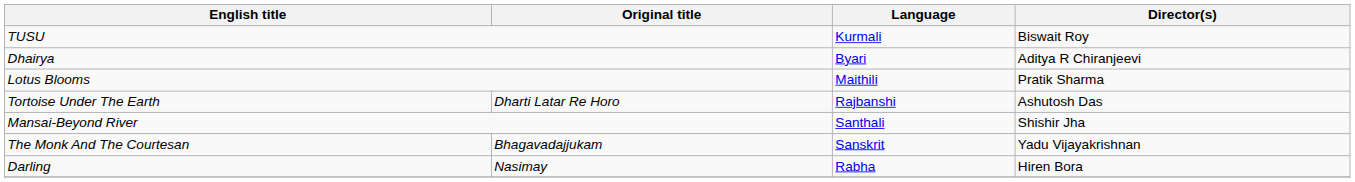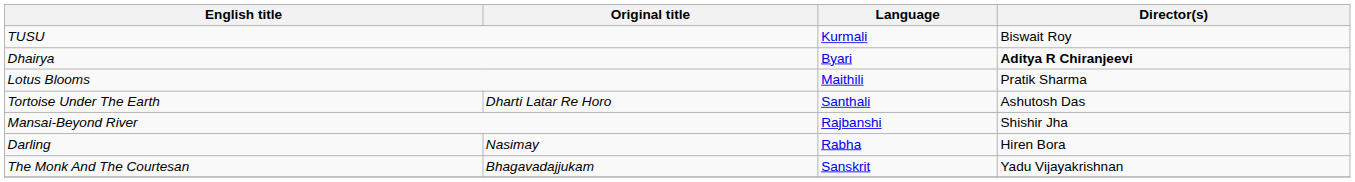Dhairya | Director(s): normal -> bold
Tortoise Under The Earth | Language: Rajbanshi -> Santhali
Mansai-Beyond River | Language: Santhali -> Rajbanshi
rows swapped: The Monk And The Courtesan <-> Darling
